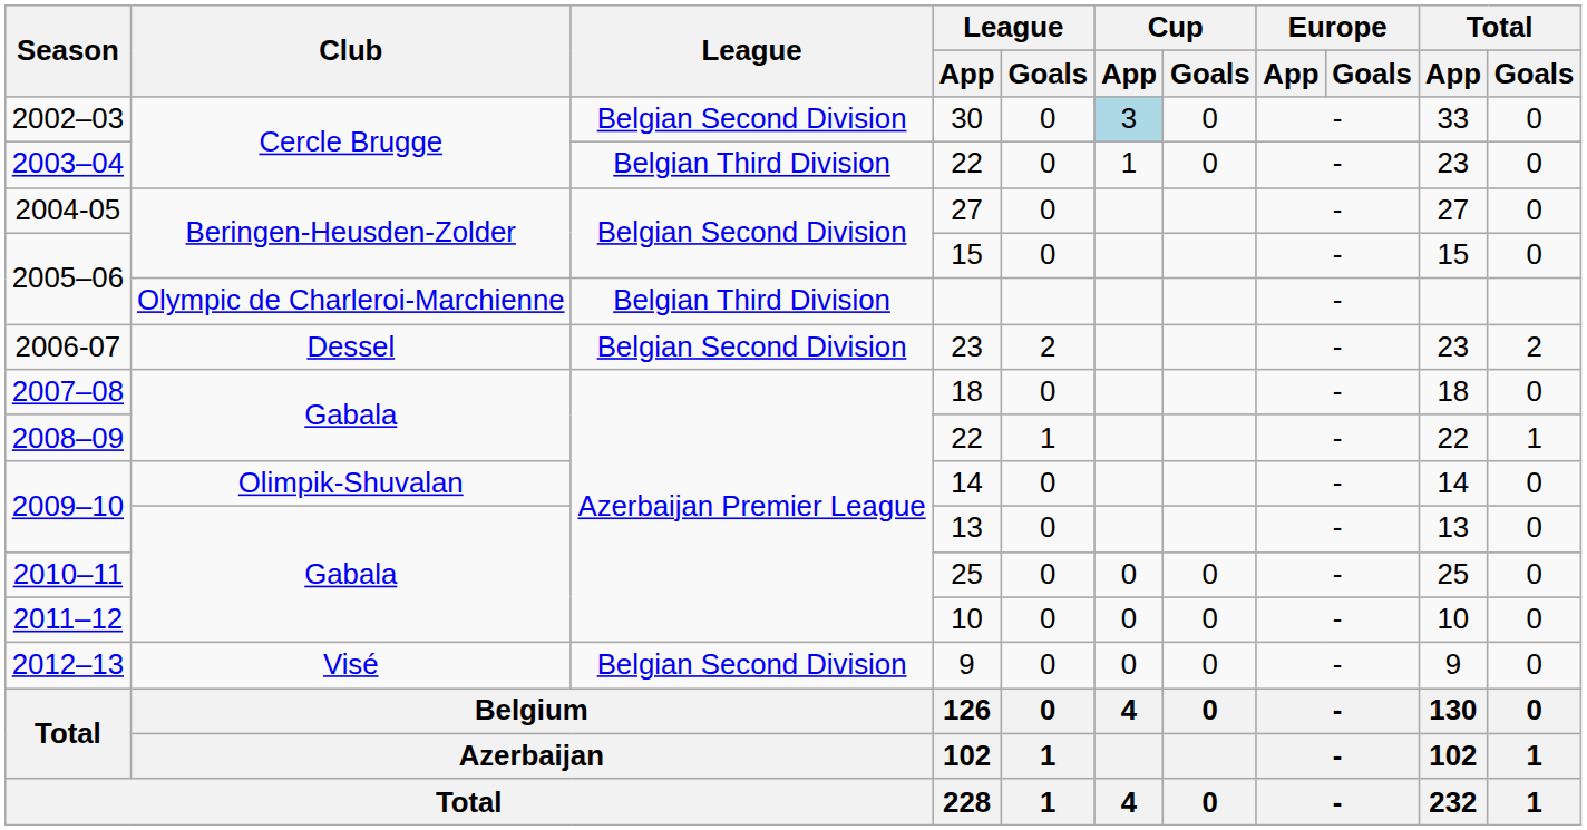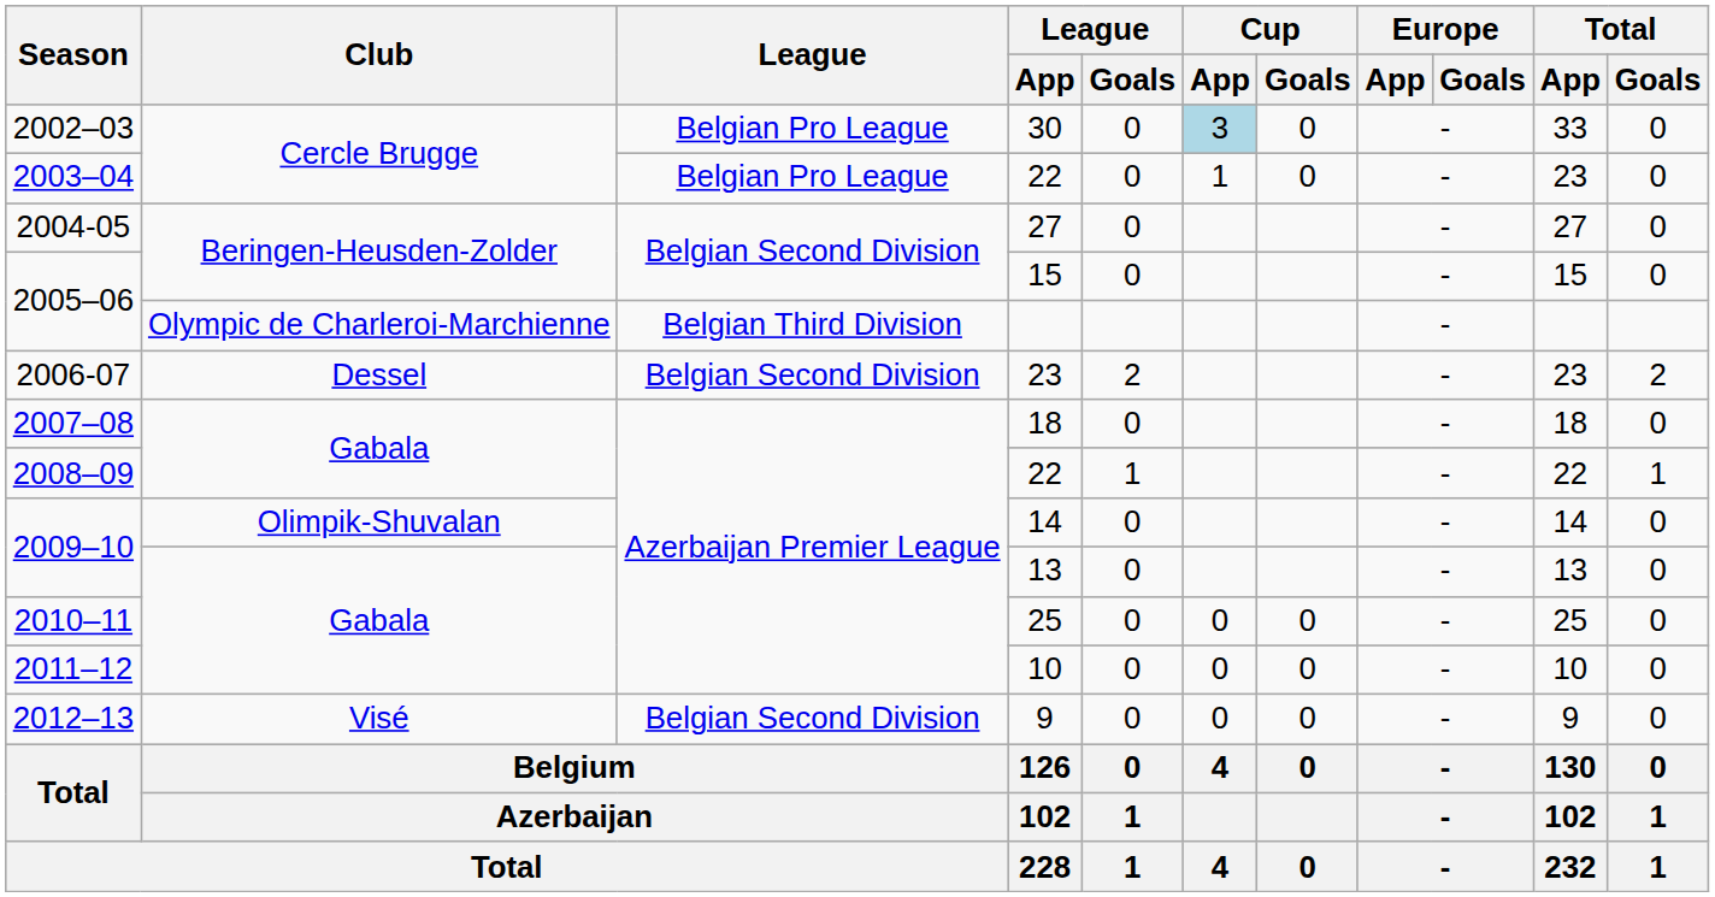30 | League: Belgian Second Division -> Belgian Pro League
2003–04 / 22 | League: Belgian Third Division -> Belgian Pro League
